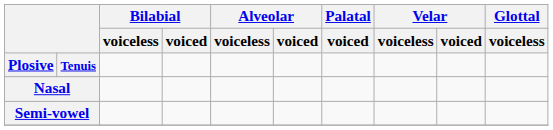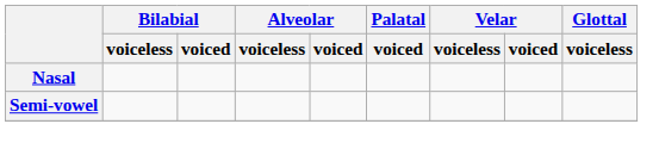- row: Plosive | Tenuis
